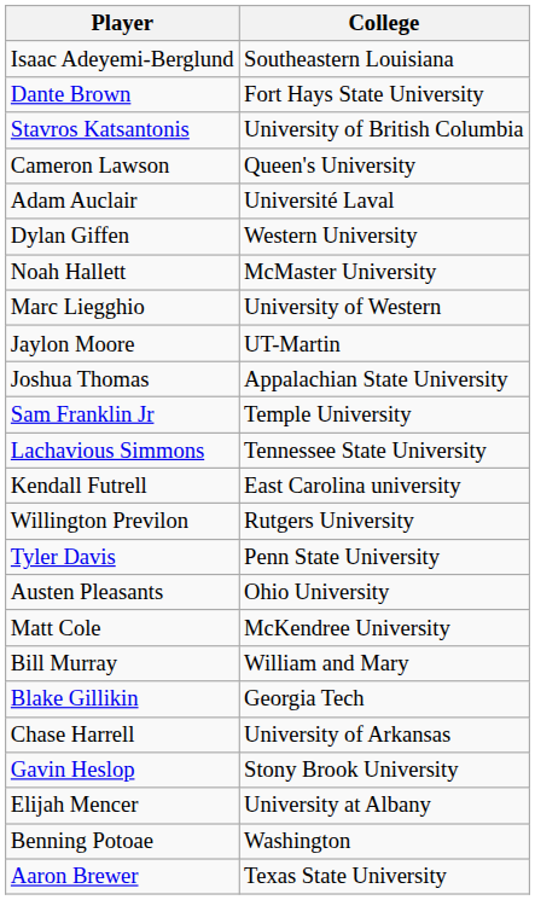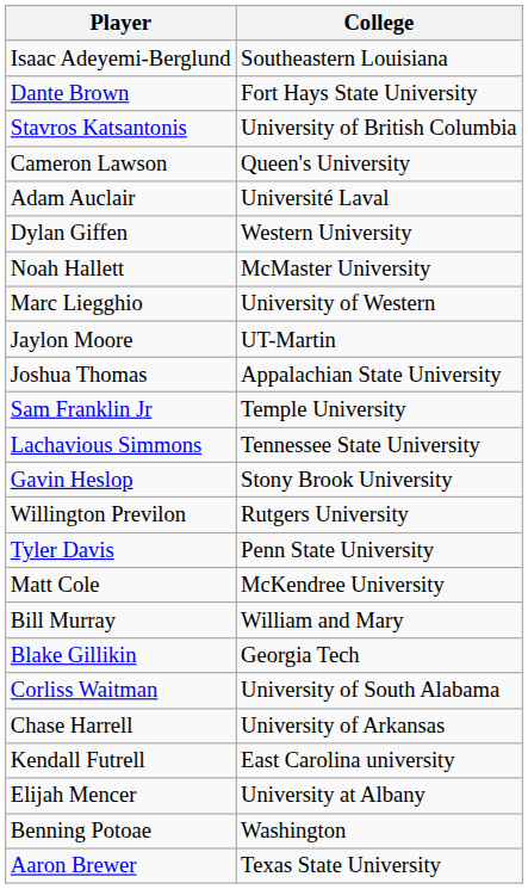rows swapped: Kendall Futrell <-> Gavin Heslop
- row: Austen Pleasants | Ohio University
+ row: Corliss Waitman | University of South Alabama
